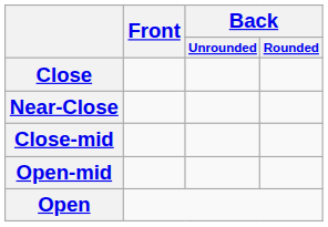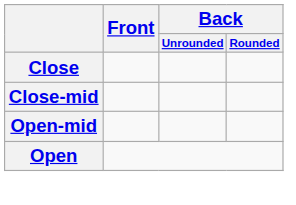- row: Near-Close
